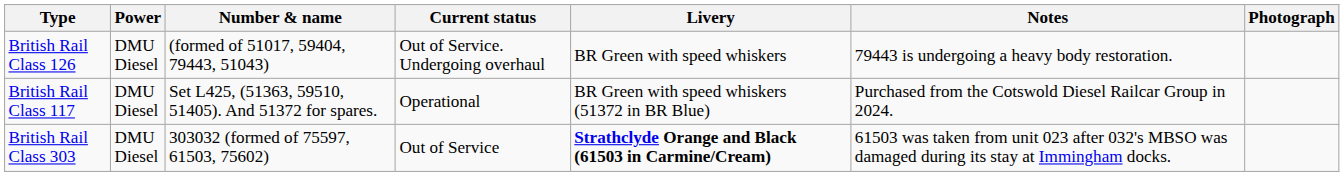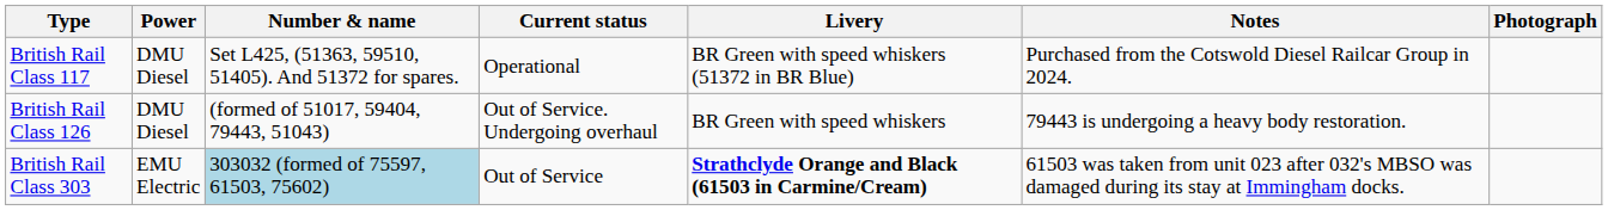rows swapped: British Rail Class 117 <-> British Rail Class 126
British Rail Class 303 | Power: DMU Diesel -> EMU Electric
British Rail Class 303 | Number & name: no background -> lightblue background
